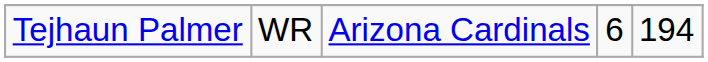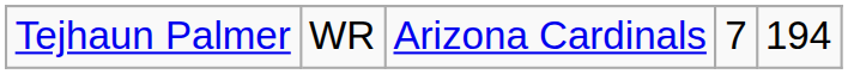Tejhaun Palmer | column 4: 6 -> 7
